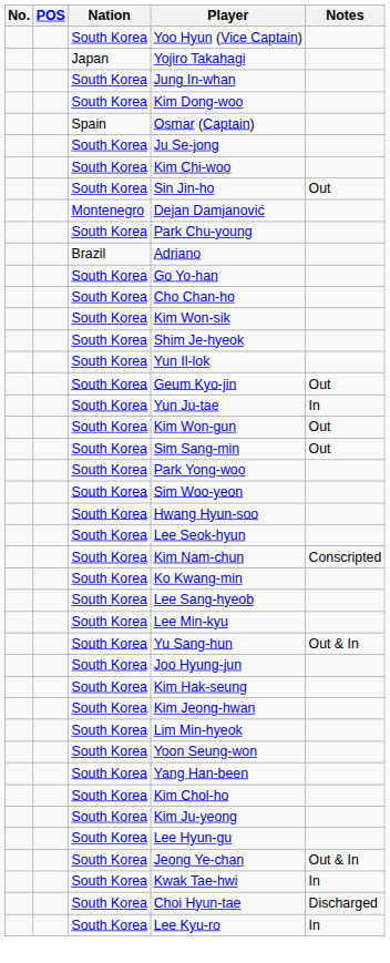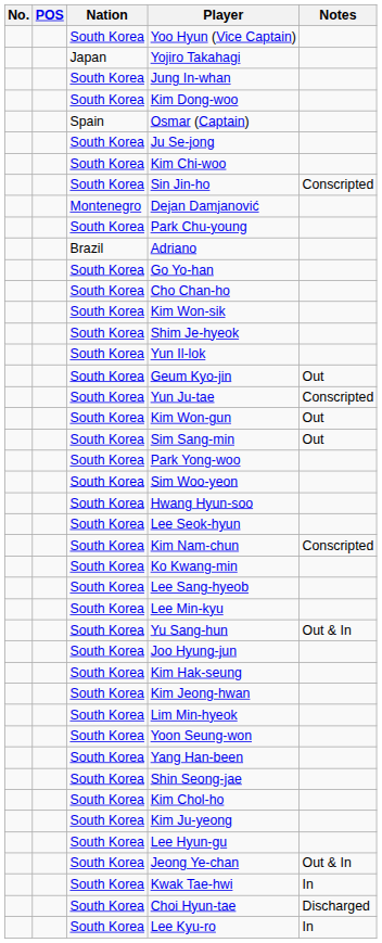Sin Jin-ho | Notes: Out -> Conscripted
Yun Ju-tae | Notes: In -> Conscripted
+ row: South Korea | Shin Seong-jae
